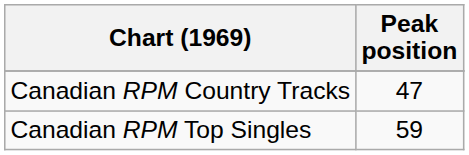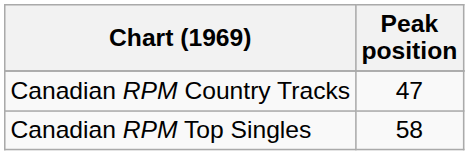Canadian RPM Top Singles | Peak position: 59 -> 58
